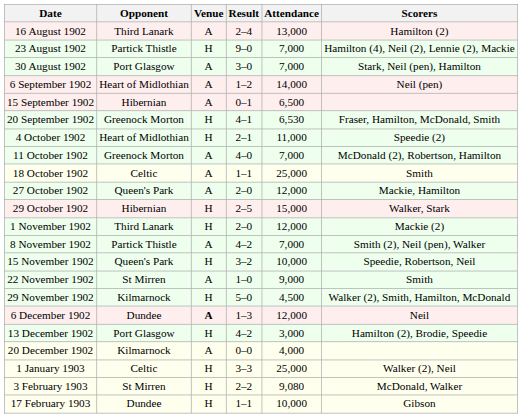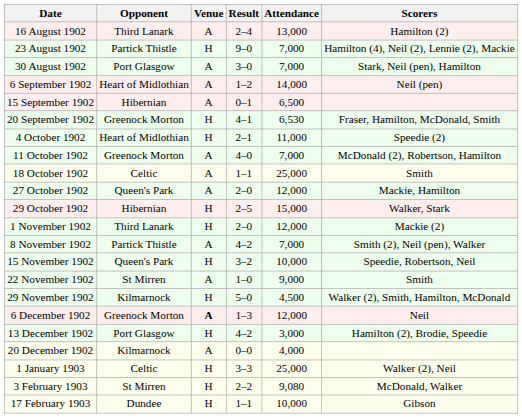6 December 1902 | Opponent: Dundee -> Greenock Morton
